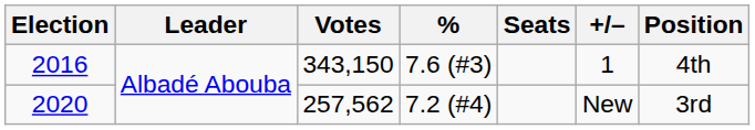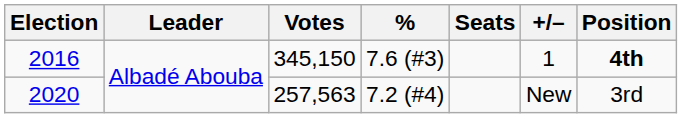2016 | Votes: 343,150 -> 345,150
2016 | Position: normal -> bold
2020 | Votes: 257,562 -> 257,563
